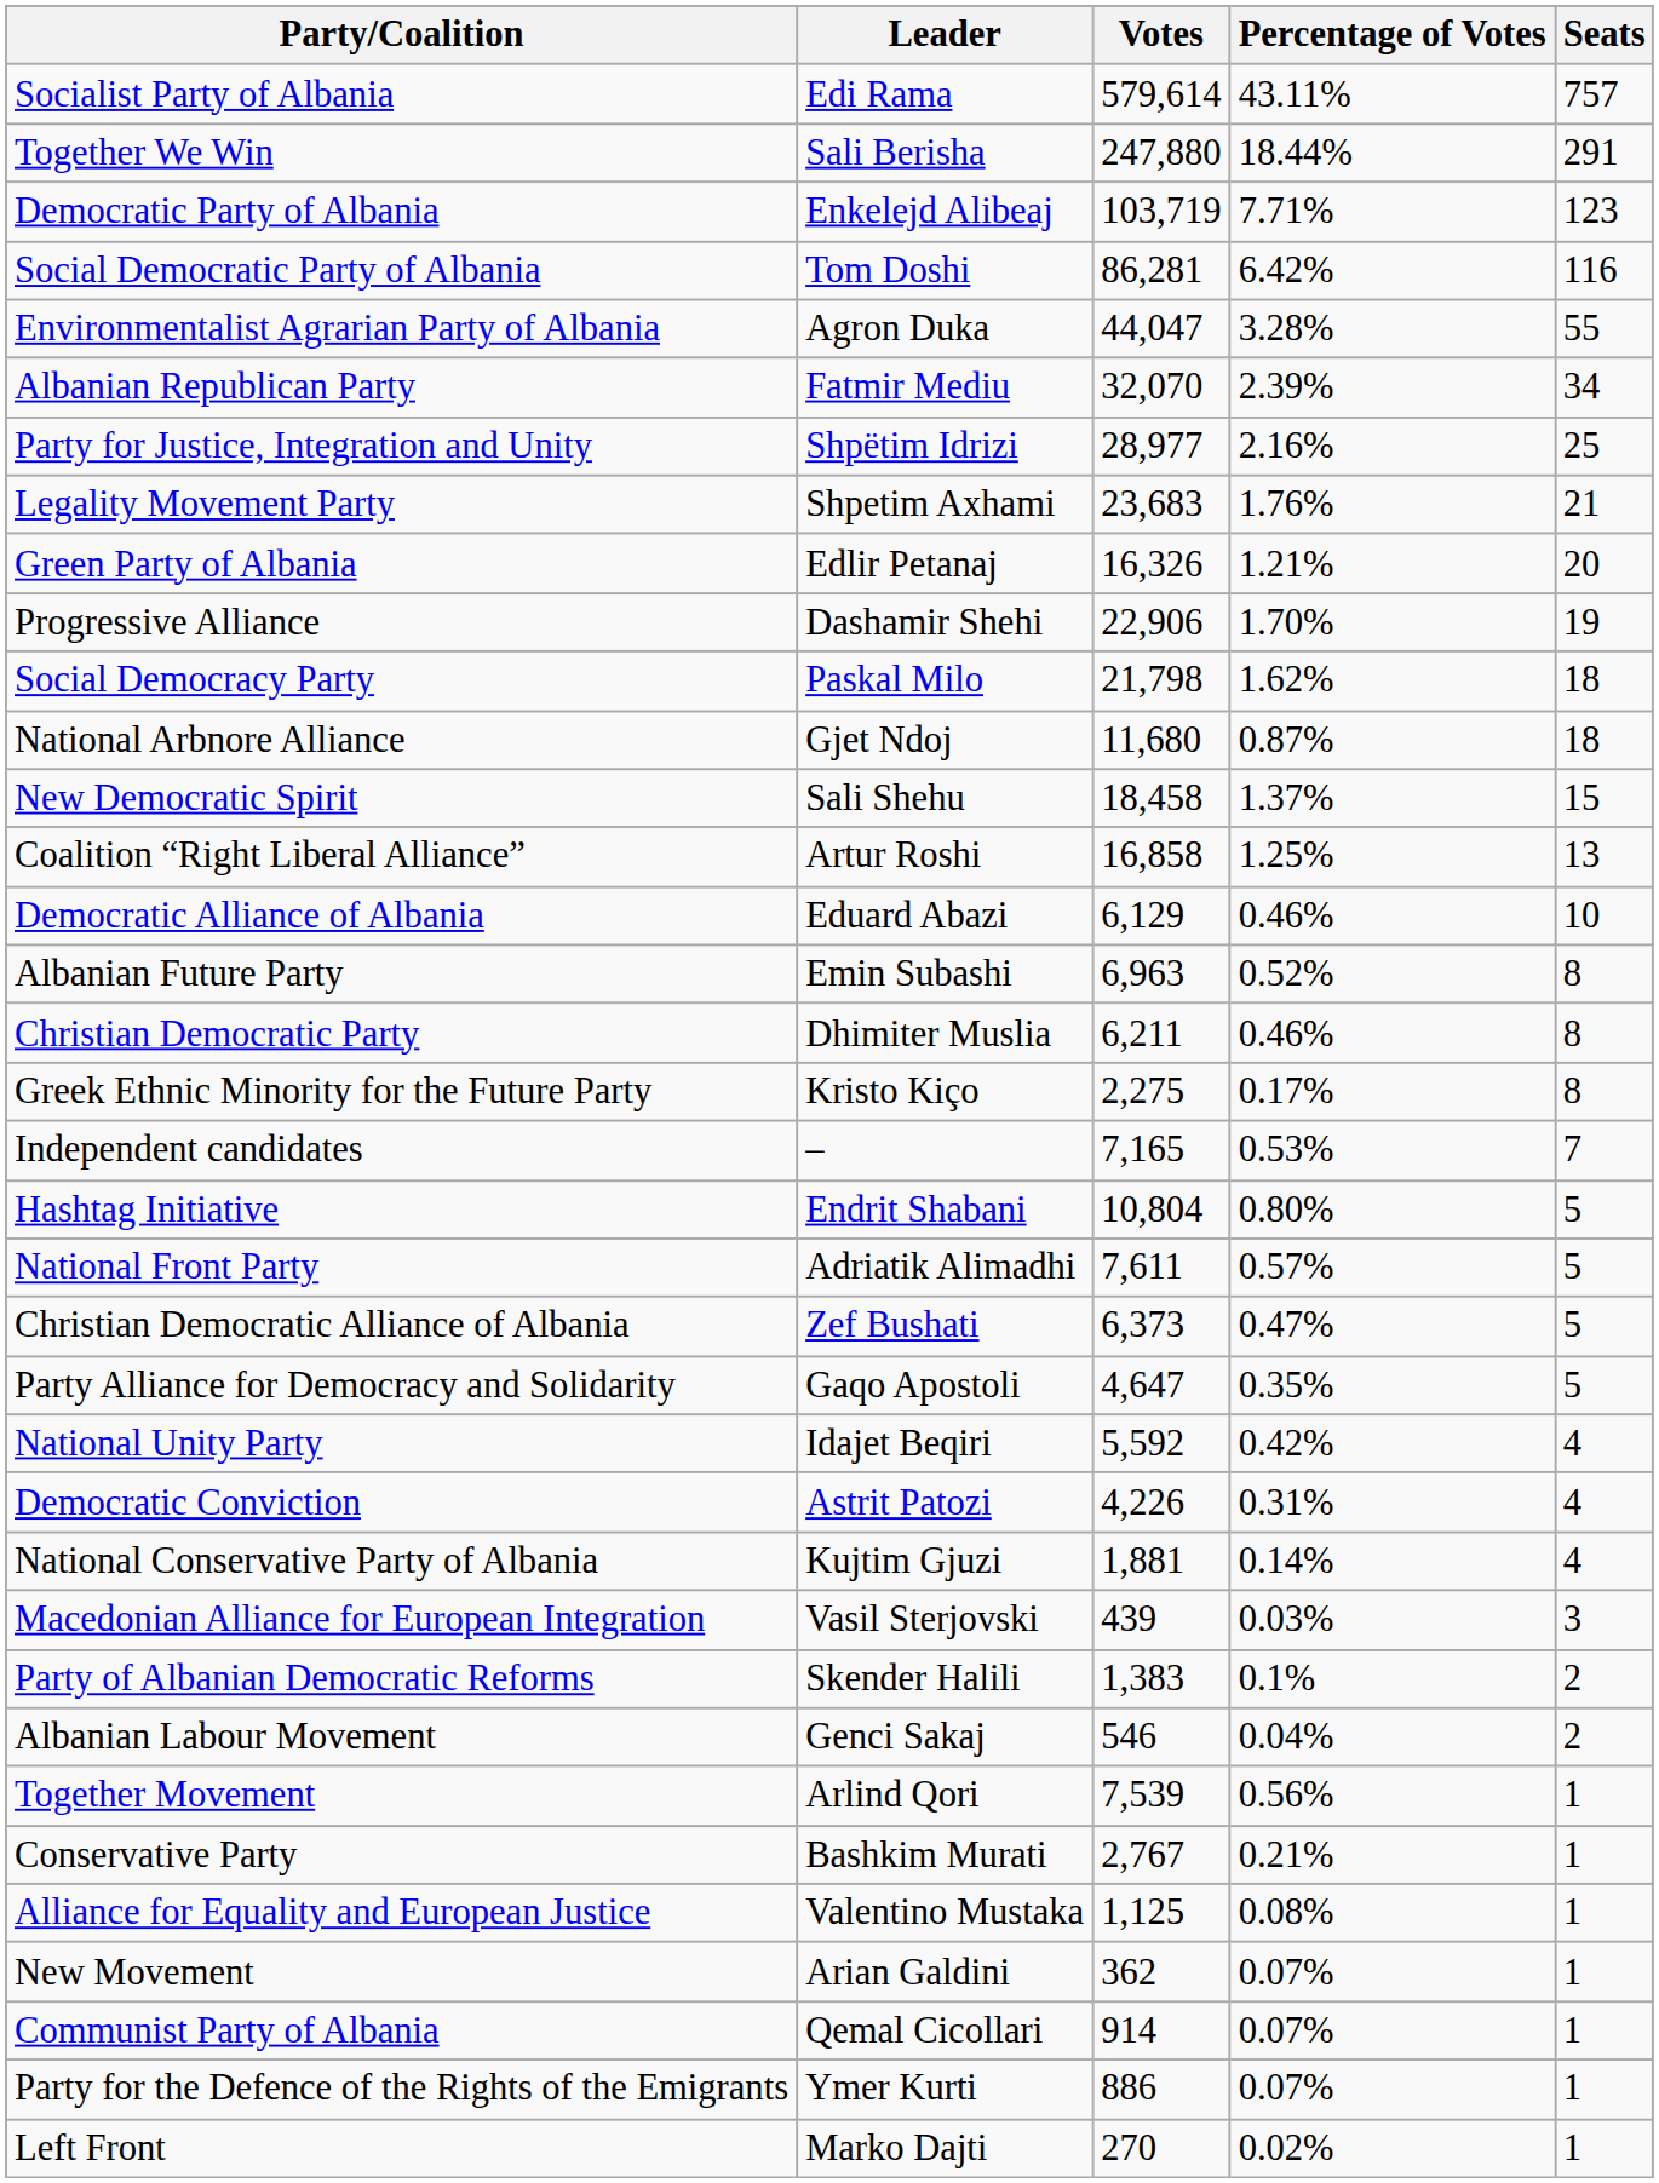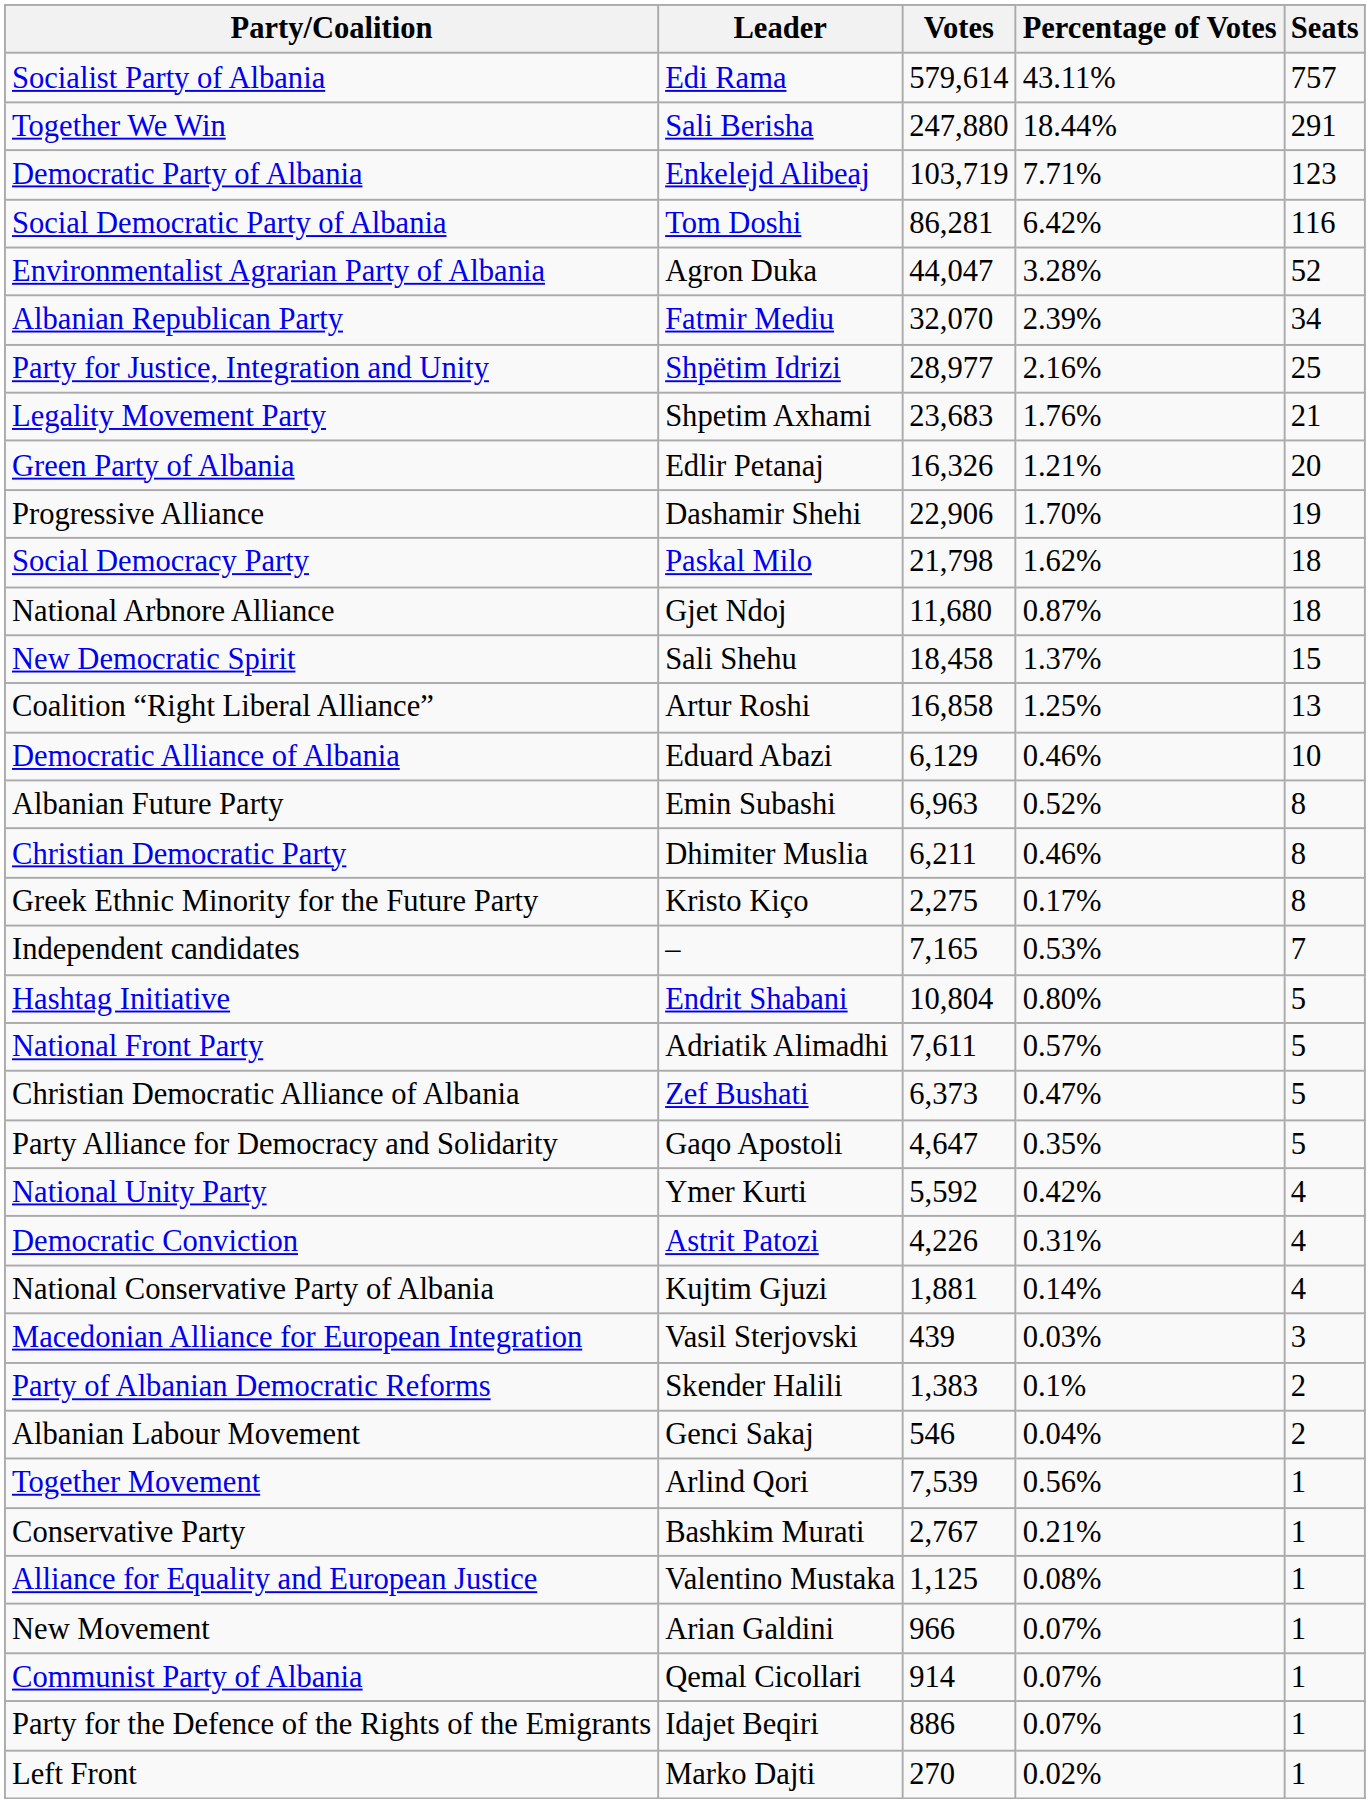Environmentalist Agrarian Party of Albania | Seats: 55 -> 52
National Unity Party | Leader: Idajet Beqiri -> Ymer Kurti
New Movement | Votes: 362 -> 966
Party for the Defence of the Rights of the Emigrants | Leader: Ymer Kurti -> Idajet Beqiri
